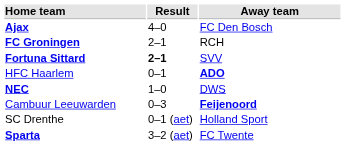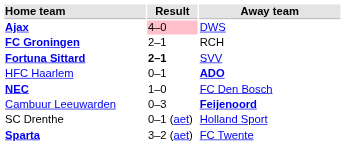Ajax | Result: no background -> pink background
Ajax | Away team: FC Den Bosch -> DWS
NEC | Away team: DWS -> FC Den Bosch
